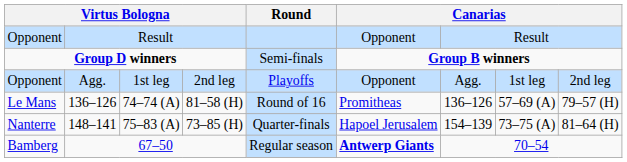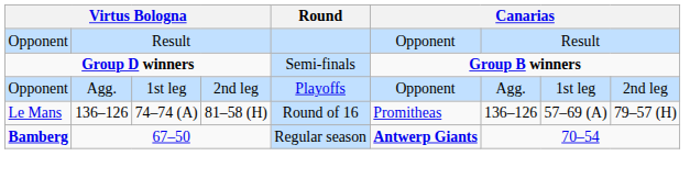- row: Nanterre | 148–141 | 75–83 (A) | 73–85 (H) | Quarter-finals | Hapoel Jerusalem | 154–139 | 73–75 (A) | 81–64 (H)
67–50 | column 1: normal -> bold
